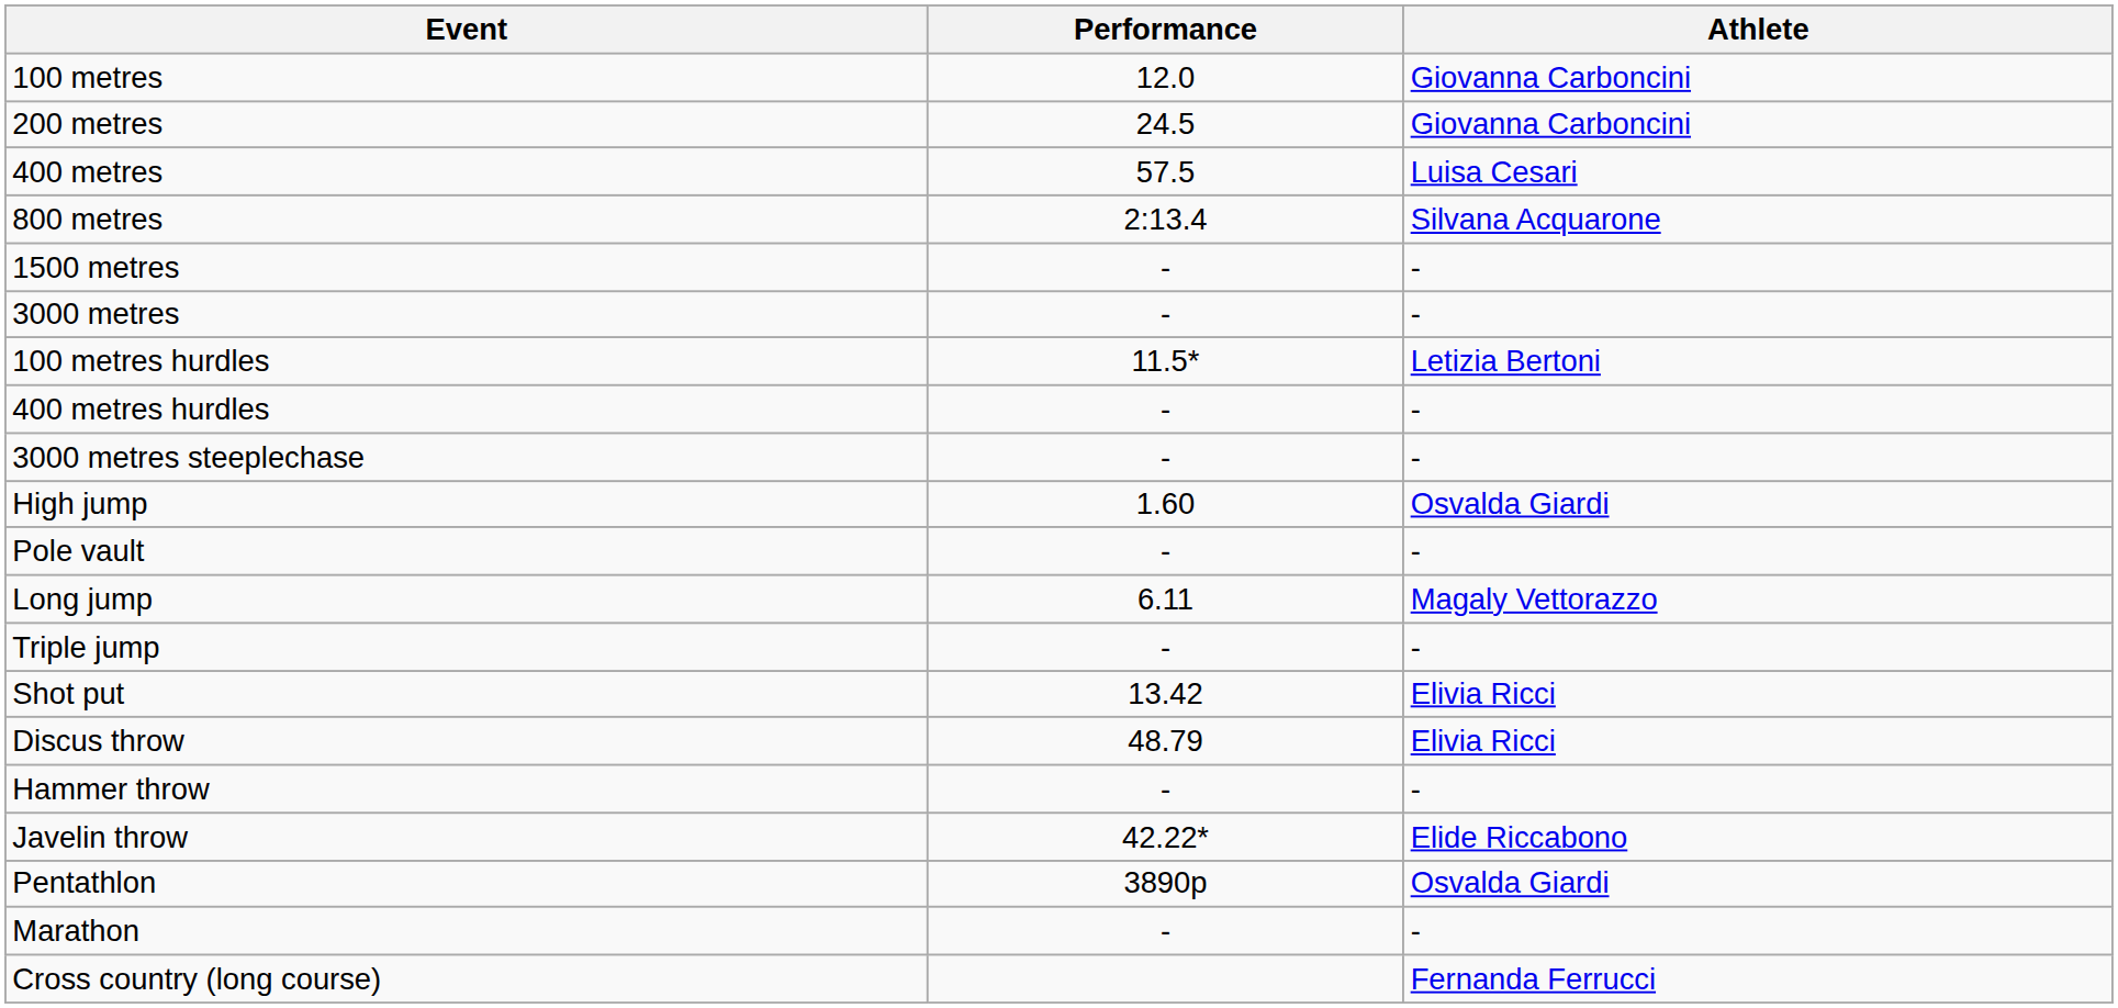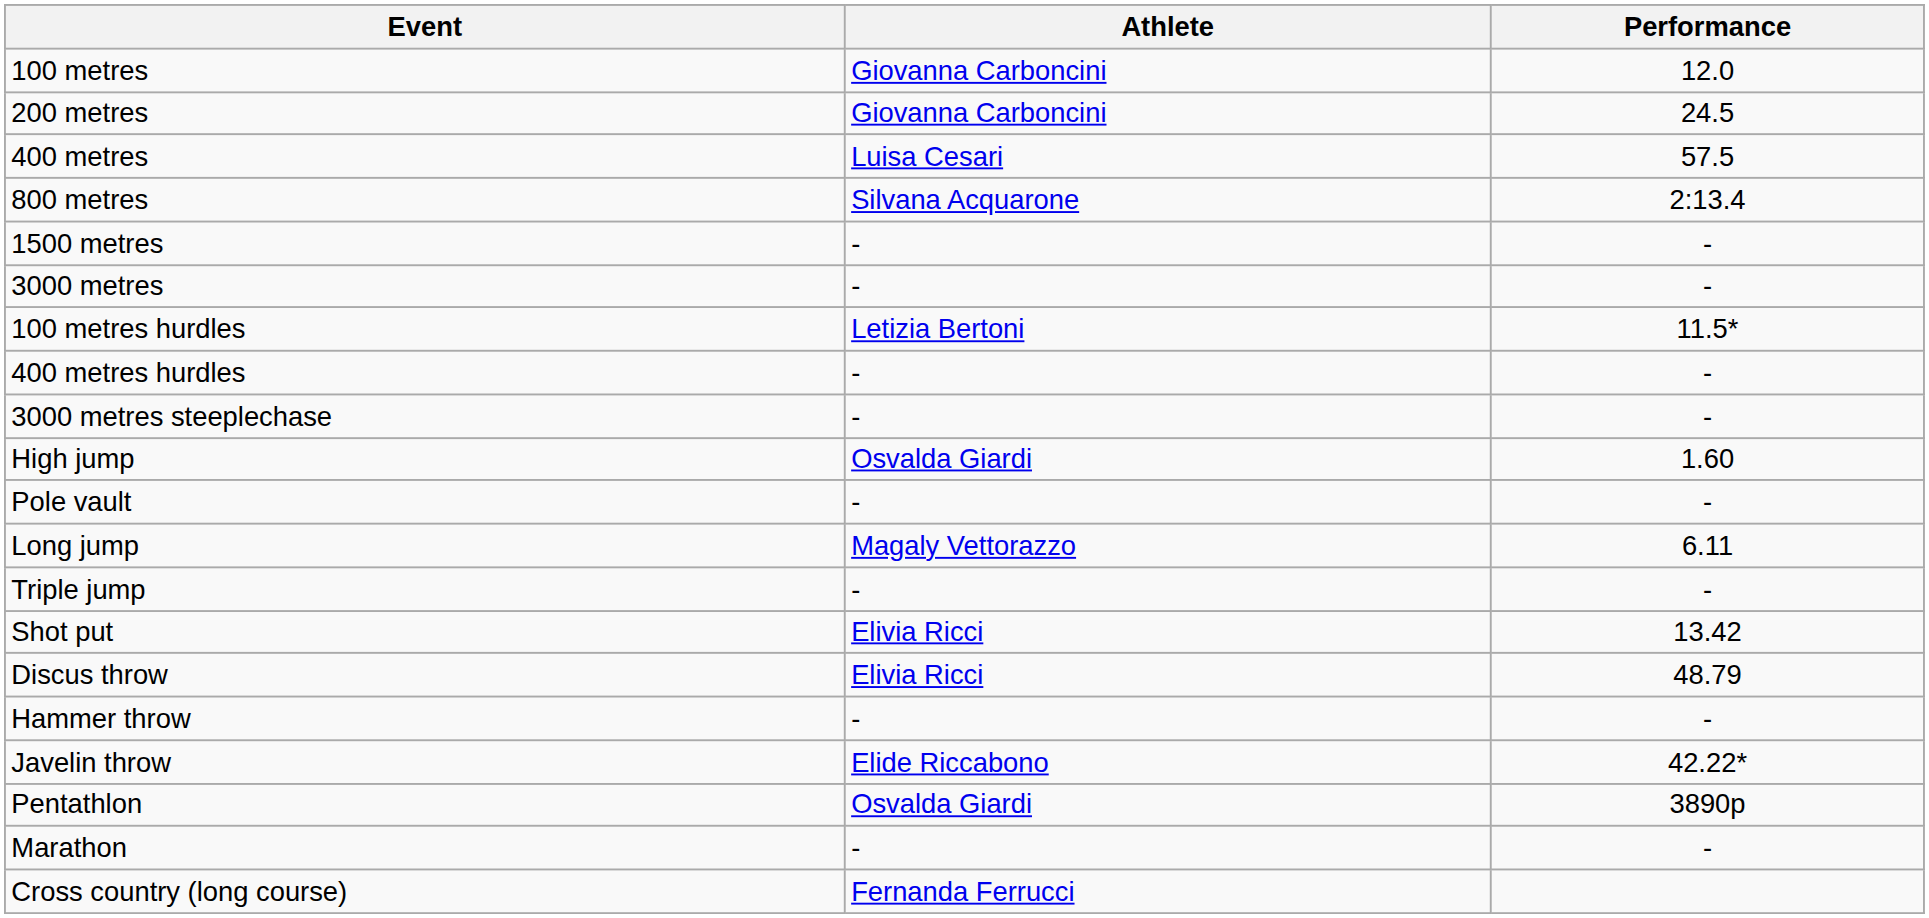columns swapped: Athlete <-> Performance
